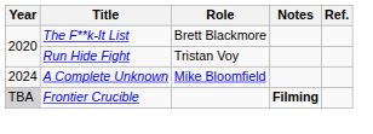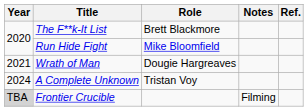Run Hide Fight | Role: Tristan Voy -> Mike Bloomfield
+ row: 2021 | Wrath of Man | Dougie Hargreaves
A Complete Unknown | Role: Mike Bloomfield -> Tristan Voy
Frontier Crucible | Notes: bold -> normal
